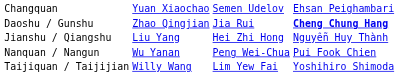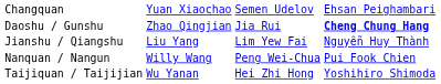Jianshu / Qiangshu | column 3: Hei Zhi Hong -> Lim Yew Fai
Nanquan / Nangun | column 2: Wu Yanan -> Willy Wang
Taijiquan / Taijijian | column 2: Willy Wang -> Wu Yanan
Taijiquan / Taijijian | column 3: Lim Yew Fai -> Hei Zhi Hong
